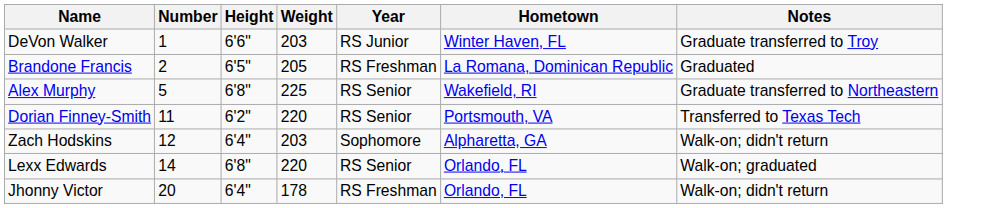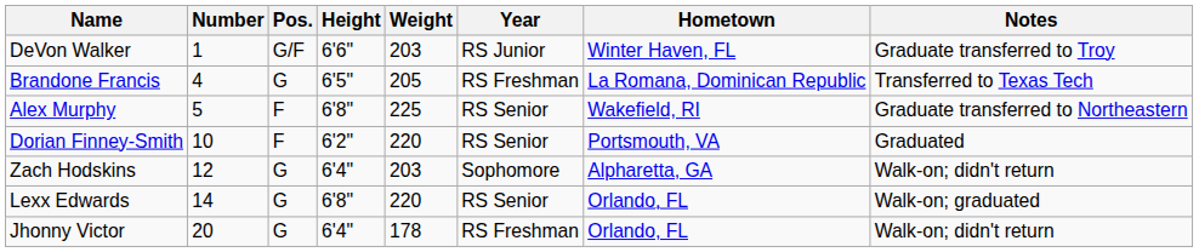+ column: Pos. | G/F | G | F | F | G | G | G
Brandone Francis | Number: 2 -> 4
Brandone Francis | Notes: Graduated -> Transferred to Texas Tech
Dorian Finney-Smith | Number: 11 -> 10
Dorian Finney-Smith | Notes: Transferred to Texas Tech -> Graduated
